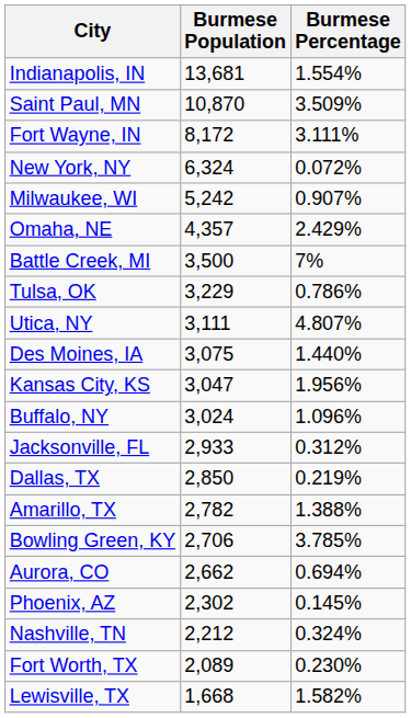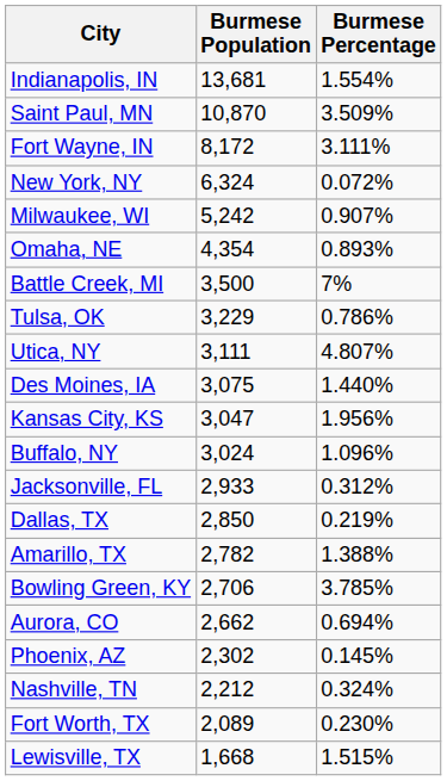Omaha, NE | Burmese Population: 4,357 -> 4,354
Omaha, NE | Burmese Percentage: 2.429% -> 0.893%
Lewisville, TX | Burmese Percentage: 1.582% -> 1.515%
